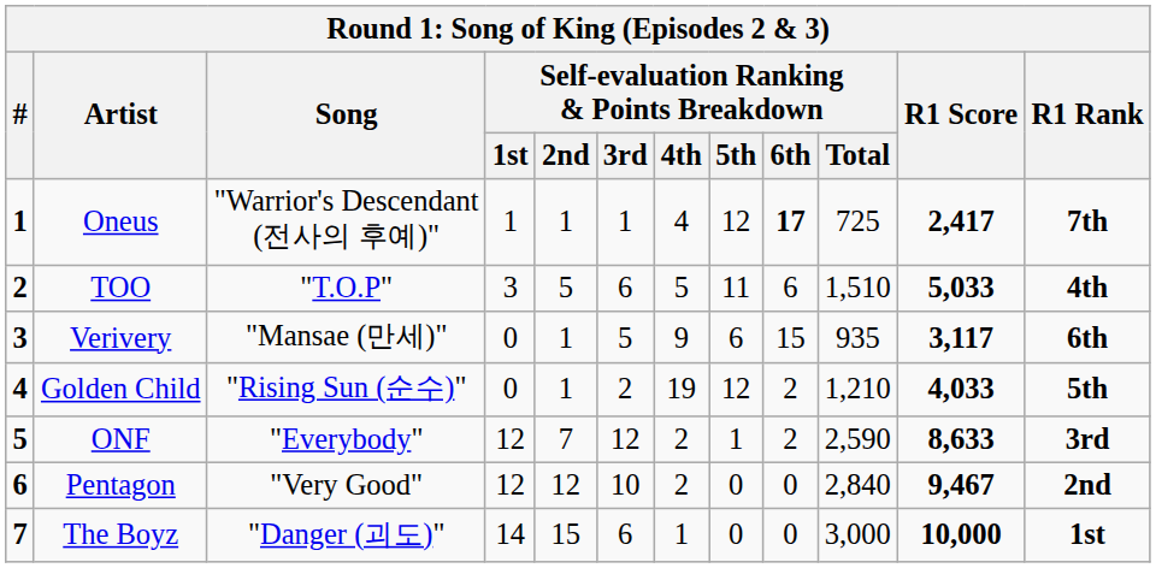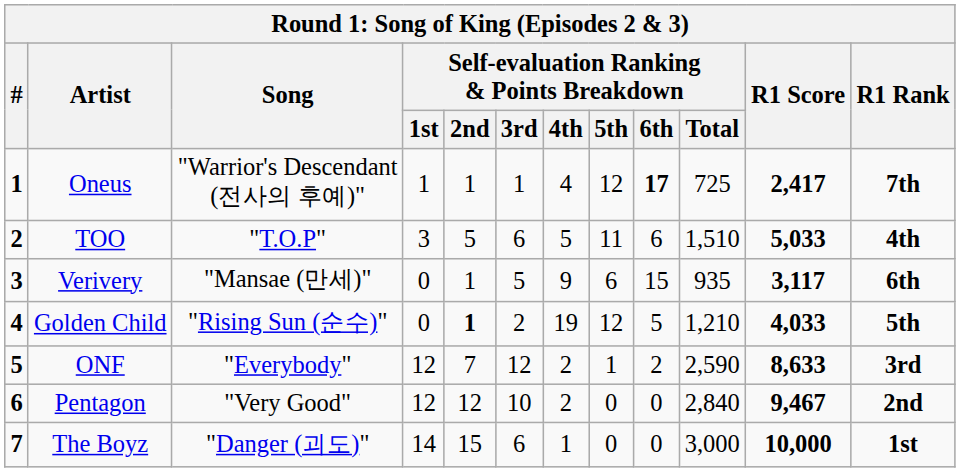Golden Child | Self-evaluation Ranking & Points Breakdown / 2nd: normal -> bold
Golden Child | Self-evaluation Ranking & Points Breakdown / 6th: 2 -> 5
